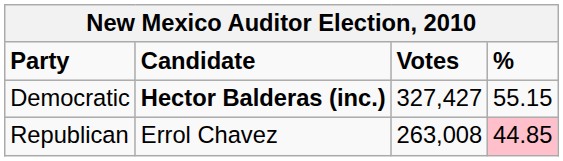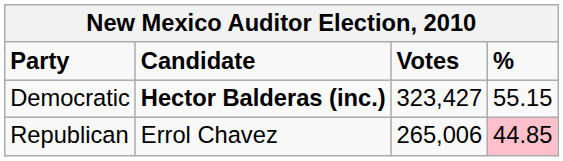Democratic | Votes: 327,427 -> 323,427
Republican | Votes: 263,008 -> 265,006
